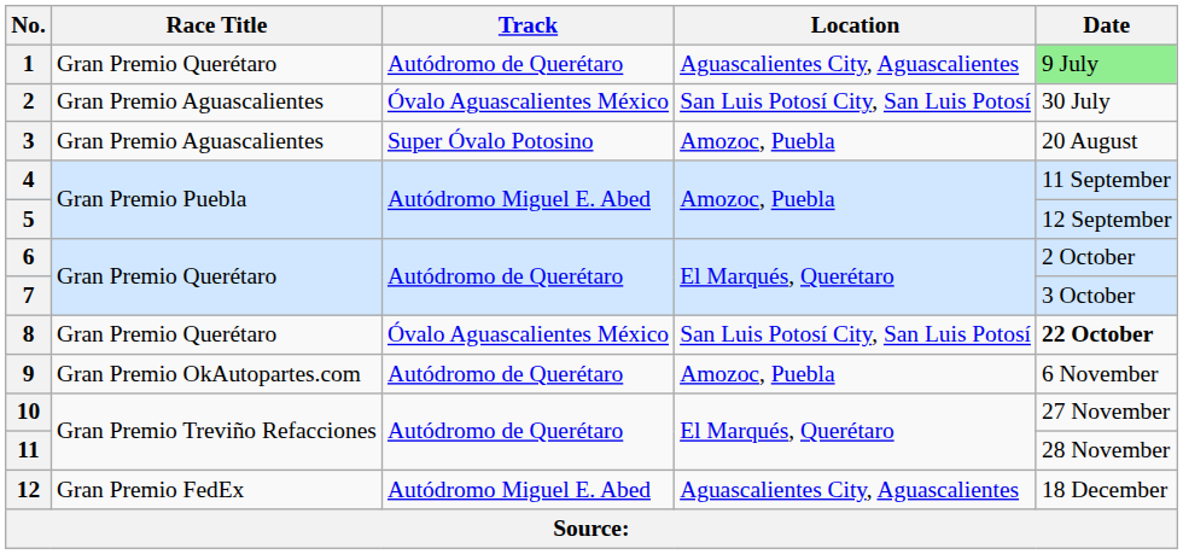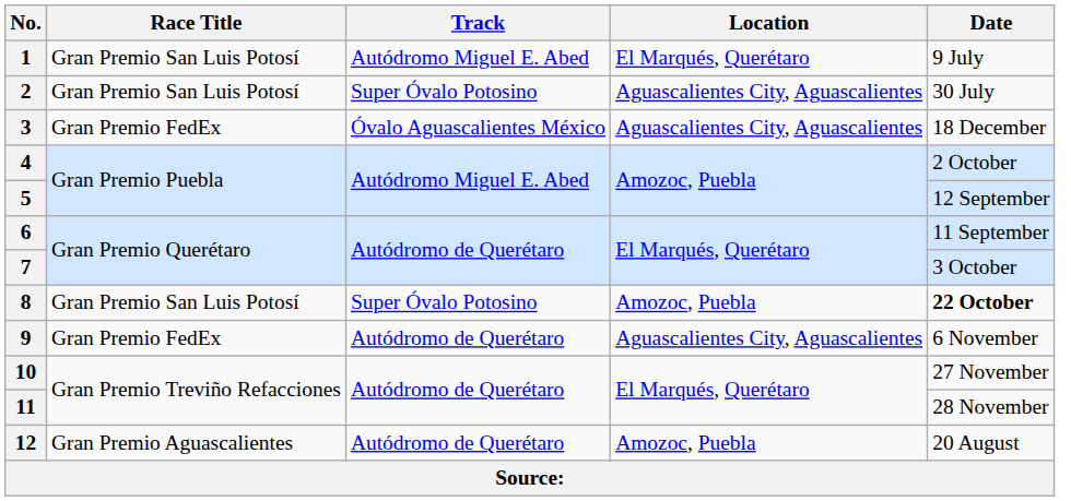1 | Race Title: Gran Premio Querétaro -> Gran Premio San Luis Potosí
1 | Track: Autódromo de Querétaro -> Autódromo Miguel E. Abed
1 | Location: Aguascalientes City, Aguascalientes -> El Marqués, Querétaro
1 | Date: lightgreen background -> no background
2 | Race Title: Gran Premio Aguascalientes -> Gran Premio San Luis Potosí
2 | Track: Óvalo Aguascalientes México -> Super Óvalo Potosino
2 | Location: San Luis Potosí City, San Luis Potosí -> Aguascalientes City, Aguascalientes
3 | Race Title: Gran Premio Aguascalientes -> Gran Premio FedEx
3 | Track: Super Óvalo Potosino -> Óvalo Aguascalientes México
3 | Location: Amozoc, Puebla -> Aguascalientes City, Aguascalientes
3 | Date: 20 August -> 18 December
4 | Date: 11 September -> 2 October
6 | Date: 2 October -> 11 September
8 | Race Title: Gran Premio Querétaro -> Gran Premio San Luis Potosí
8 | Track: Óvalo Aguascalientes México -> Super Óvalo Potosino
8 | Location: San Luis Potosí City, San Luis Potosí -> Amozoc, Puebla
9 | Race Title: Gran Premio OkAutopartes.com -> Gran Premio FedEx
9 | Location: Amozoc, Puebla -> Aguascalientes City, Aguascalientes
12 | Race Title: Gran Premio FedEx -> Gran Premio Aguascalientes
12 | Track: Autódromo Miguel E. Abed -> Autódromo de Querétaro
12 | Location: Aguascalientes City, Aguascalientes -> Amozoc, Puebla
12 | Date: 18 December -> 20 August
